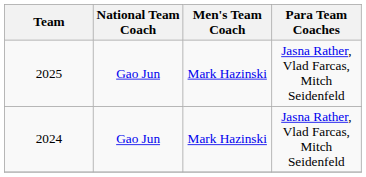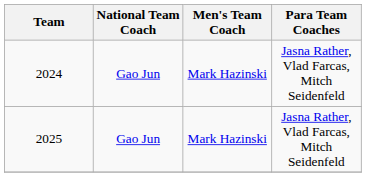rows swapped: 2025 <-> 2024
